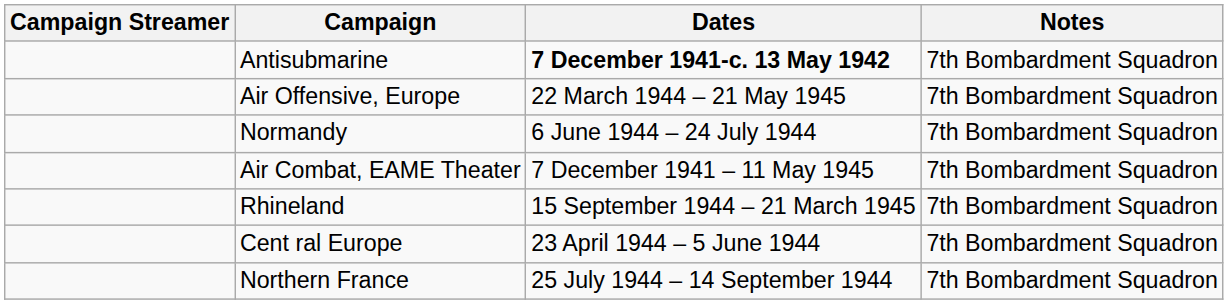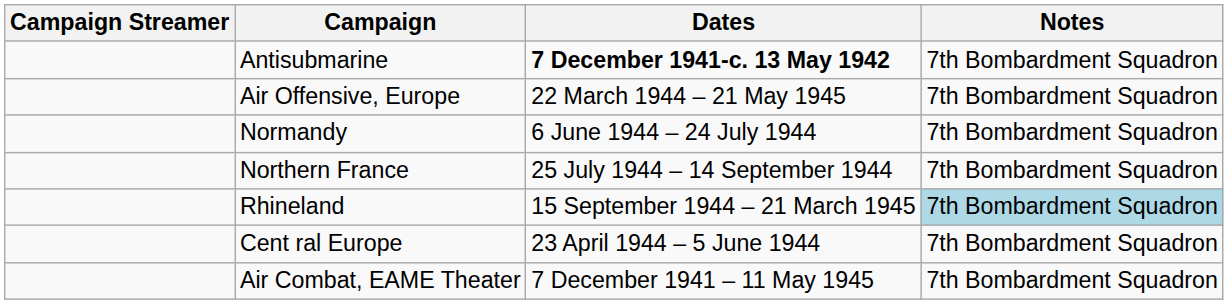rows swapped: Northern France <-> Air Combat, EAME Theater
Rhineland | Notes: no background -> lightblue background
